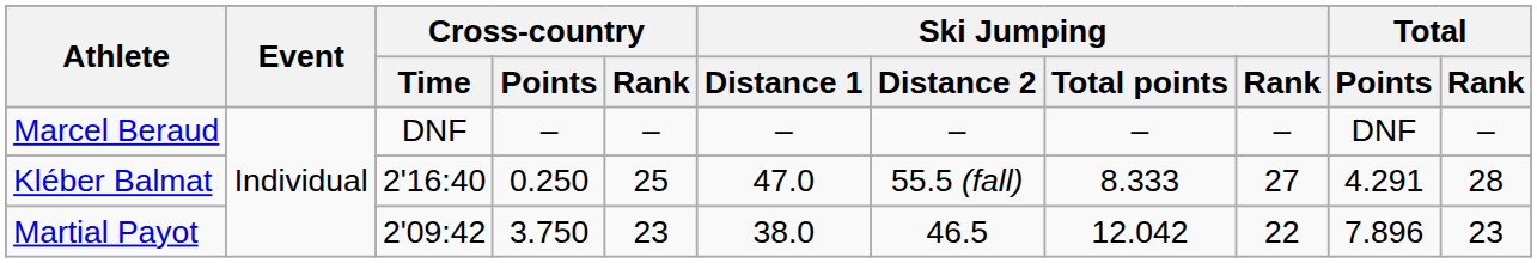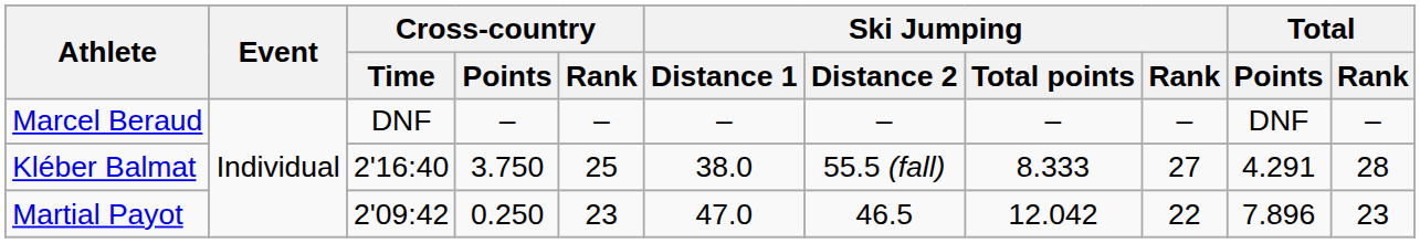Kléber Balmat | Cross-country / Points: 0.250 -> 3.750
Kléber Balmat | Ski Jumping / Distance 1: 47.0 -> 38.0
Martial Payot | Cross-country / Points: 3.750 -> 0.250
Martial Payot | Ski Jumping / Distance 1: 38.0 -> 47.0
